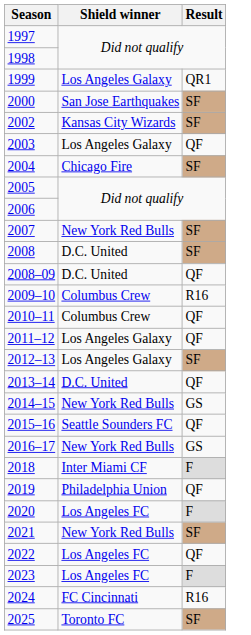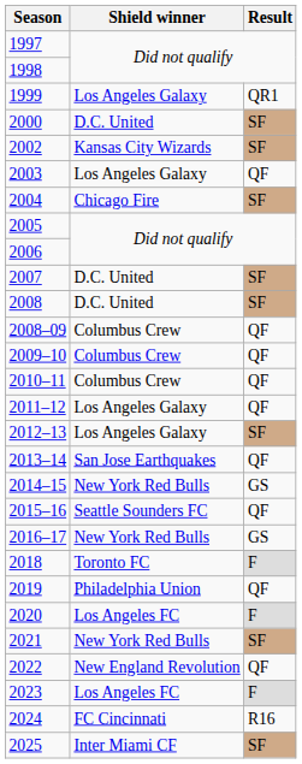2000 | Shield winner: San Jose Earthquakes -> D.C. United
2007 | Shield winner: New York Red Bulls -> D.C. United
2008–09 | Shield winner: D.C. United -> Columbus Crew
2009–10 | Result: R16 -> QF
2013–14 | Shield winner: D.C. United -> San Jose Earthquakes
2018 | Shield winner: Inter Miami CF -> Toronto FC
2022 | Shield winner: Los Angeles FC -> New England Revolution
2025 | Shield winner: Toronto FC -> Inter Miami CF
